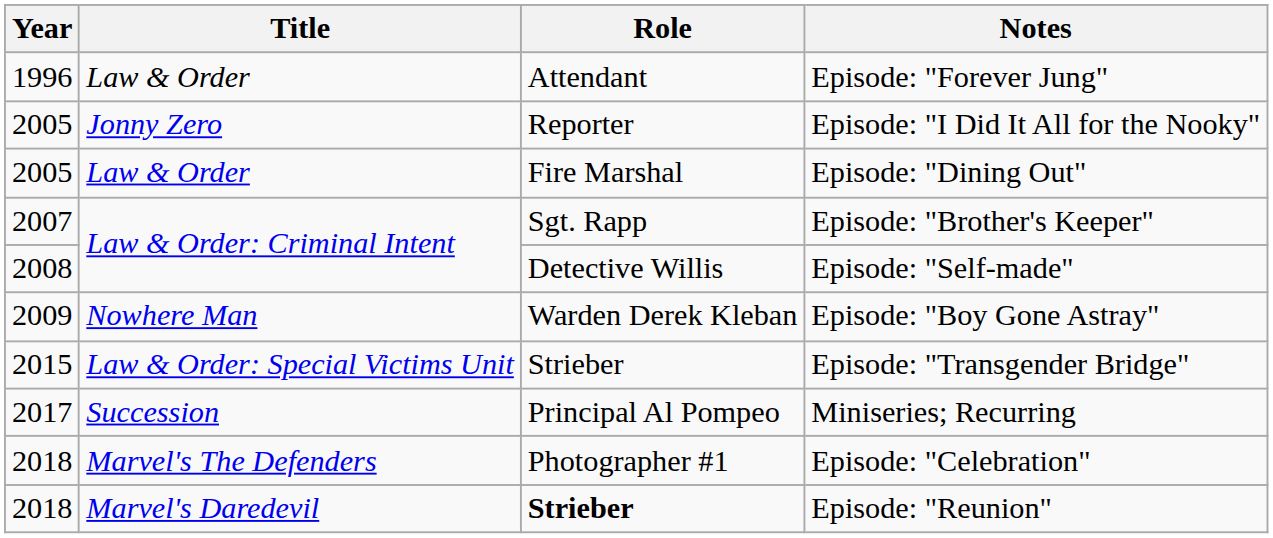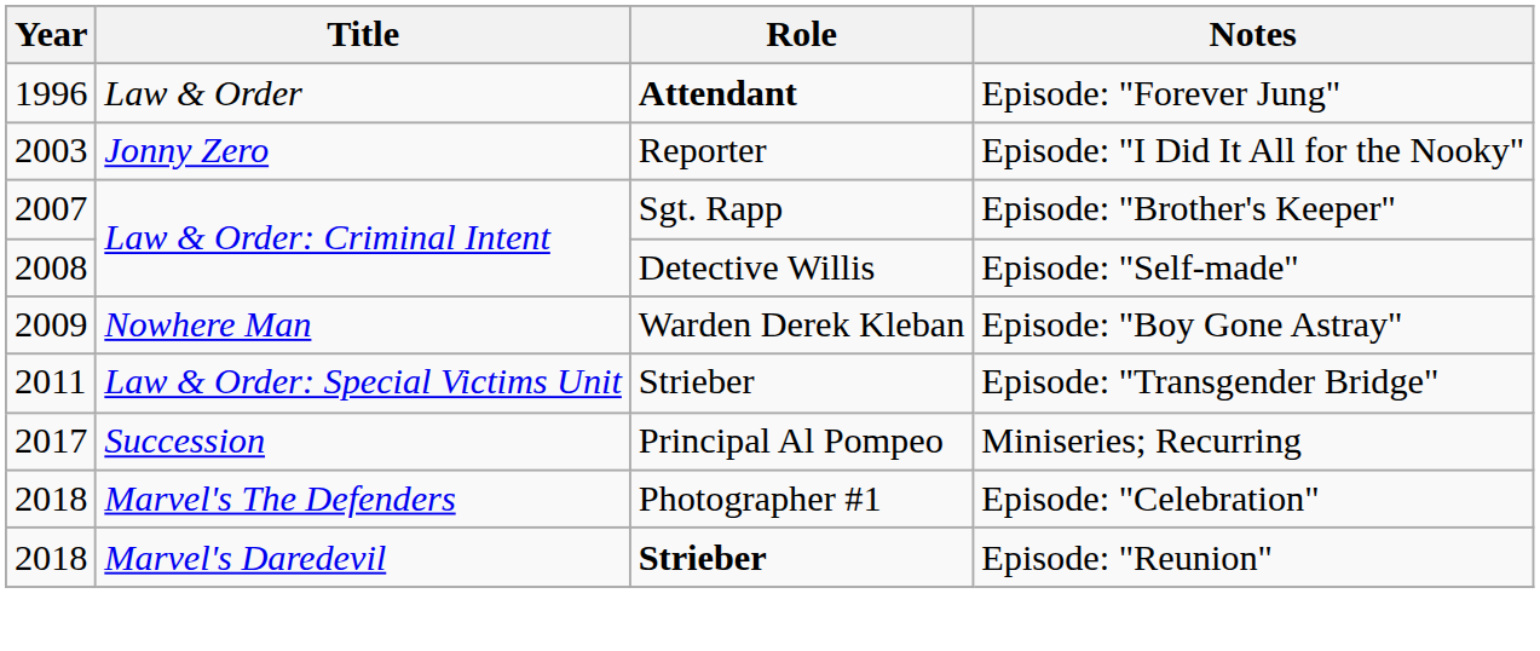Episode: "Forever Jung" | Role: normal -> bold
Episode: "I Did It All for the Nooky" | Year: 2005 -> 2003
- row: 2005 | Law & Order | Fire Marshal | Episode: "Dining Out"
Episode: "Transgender Bridge" | Year: 2015 -> 2011
